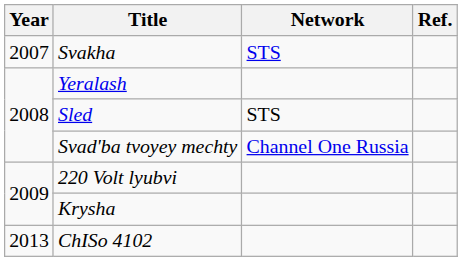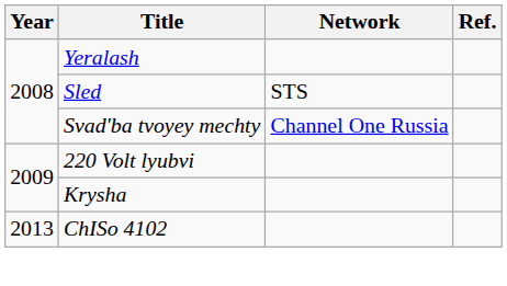- row: 2007 | Svakha | STS
